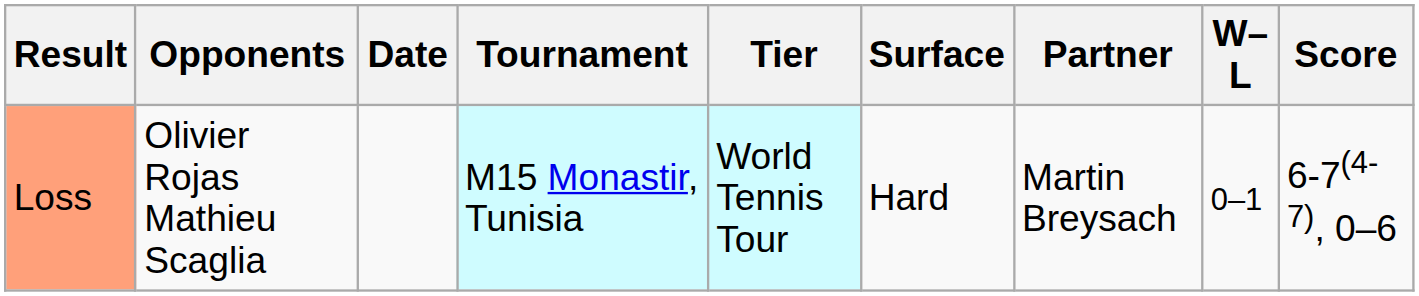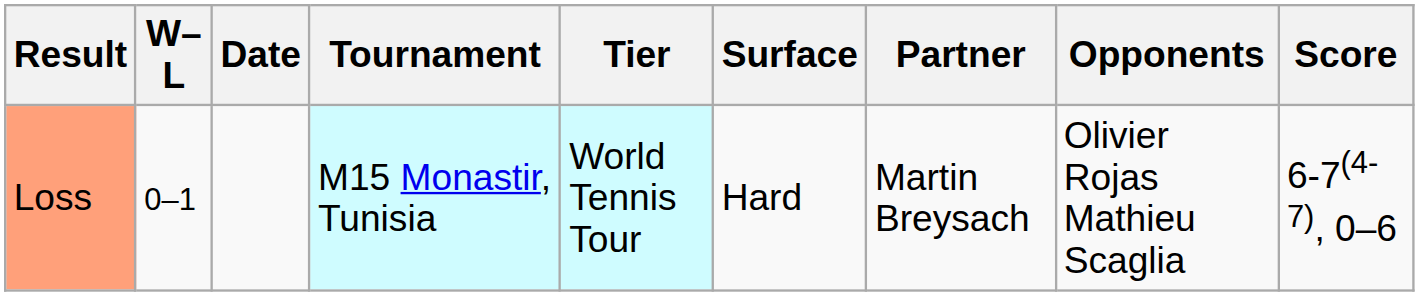columns swapped: W–L <-> Opponents
